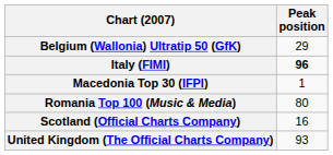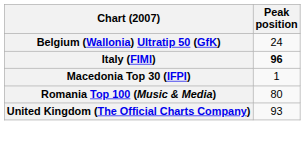Belgium (Wallonia) Ultratip 50 (GfK) | Peak position: 29 -> 24
- row: Scotland (Official Charts Company) | 16
